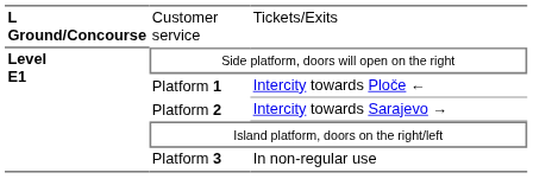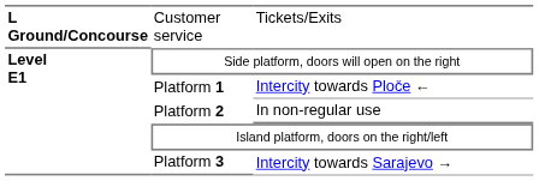Platform 2 | column 3: Intercity towards Sarajevo → -> In non-regular use
Platform 3 | column 3: In non-regular use -> Intercity towards Sarajevo →
